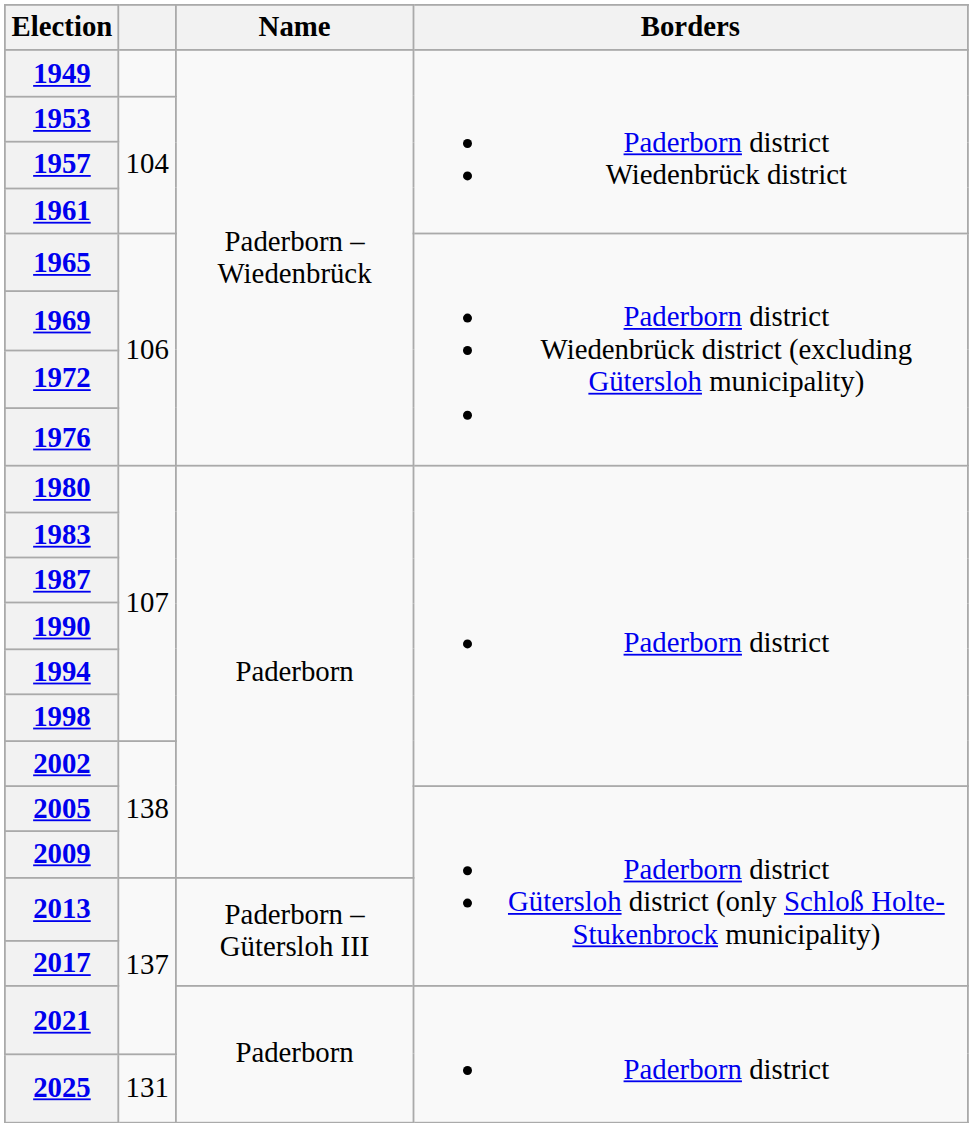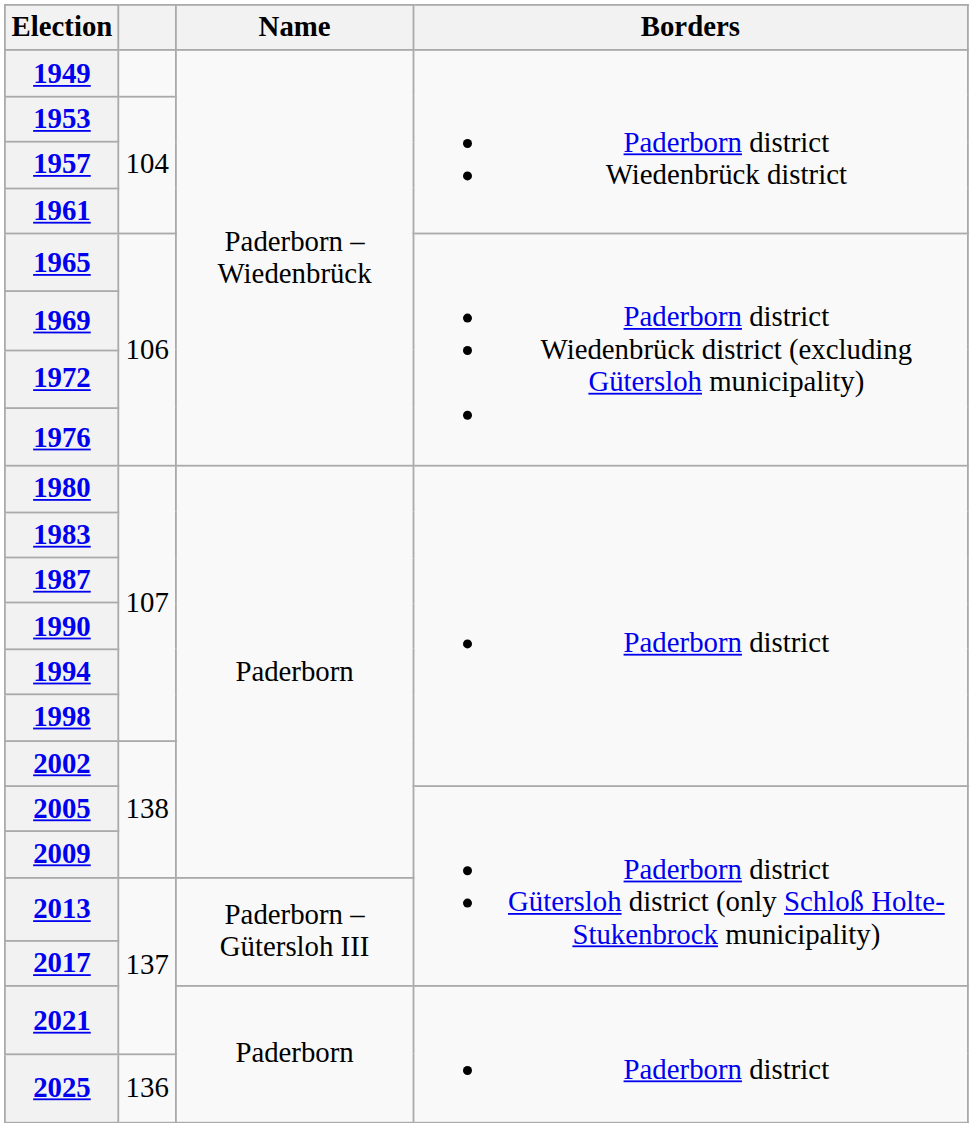2025 | column 2: 131 -> 136
